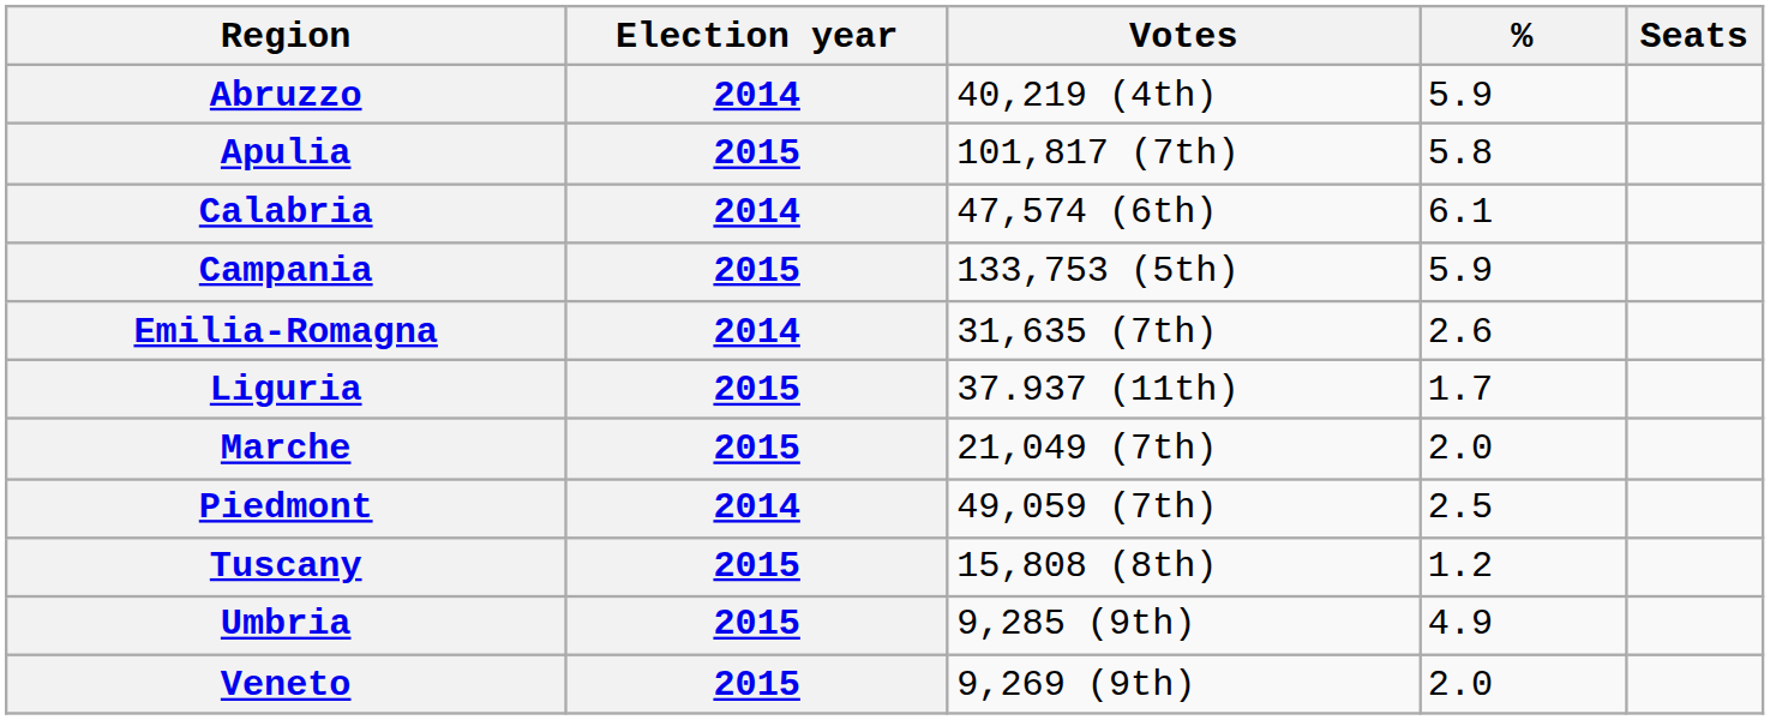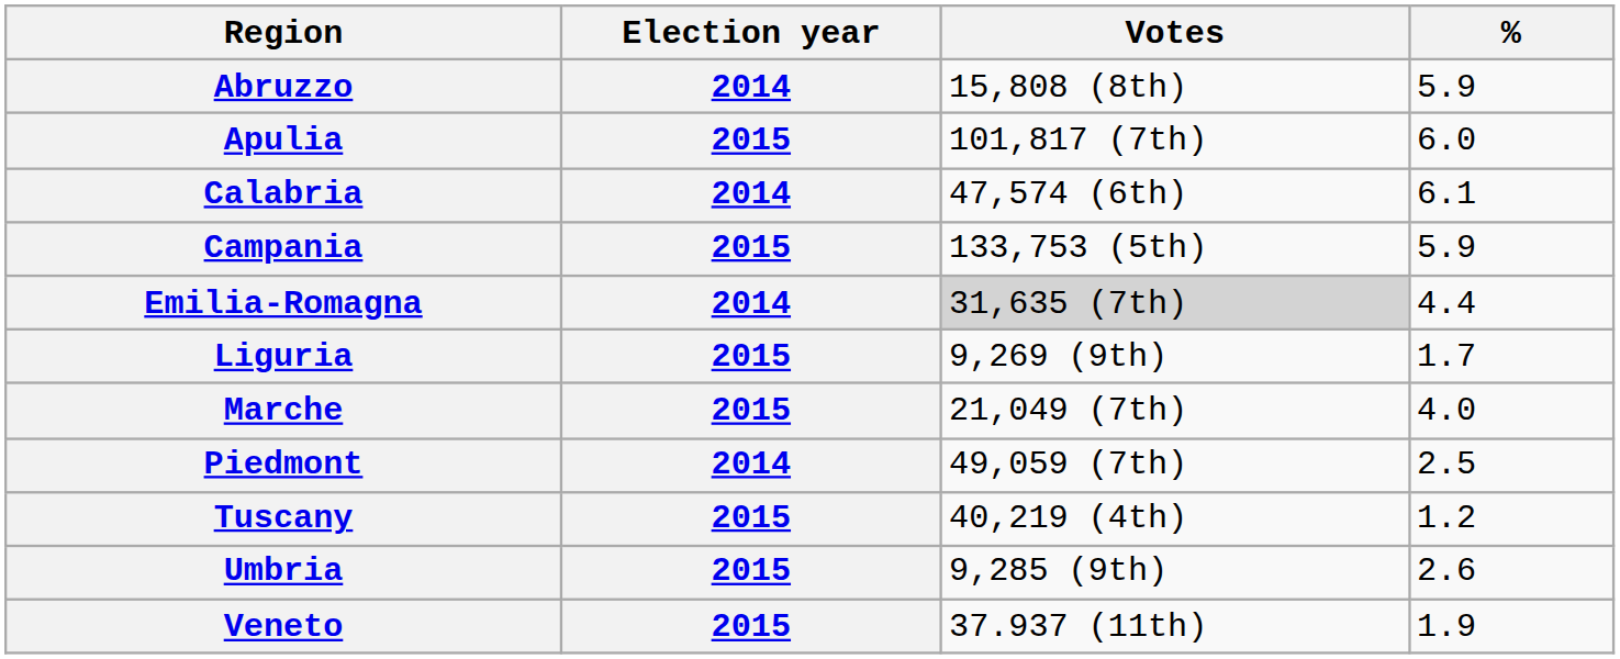- column: Seats
Abruzzo | Votes: 40,219 (4th) -> 15,808 (8th)
Apulia | %: 5.8 -> 6.0
Emilia-Romagna | Votes: no background -> lightgrey background
Emilia-Romagna | %: 2.6 -> 4.4
Liguria | Votes: 37.937 (11th) -> 9,269 (9th)
Marche | %: 2.0 -> 4.0
Tuscany | Votes: 15,808 (8th) -> 40,219 (4th)
Umbria | %: 4.9 -> 2.6
Veneto | Votes: 9,269 (9th) -> 37.937 (11th)
Veneto | %: 2.0 -> 1.9
